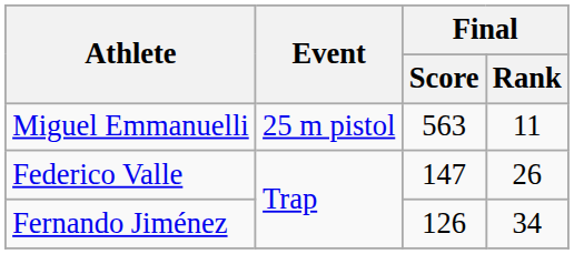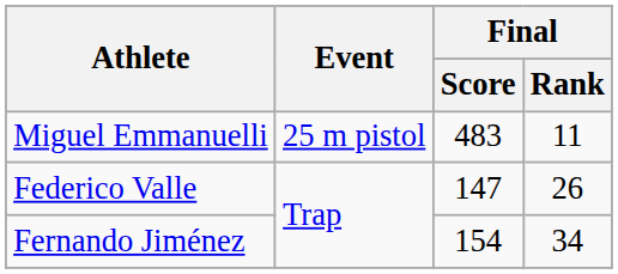Miguel Emmanuelli | Final / Score: 563 -> 483
Fernando Jiménez | Final / Score: 126 -> 154
